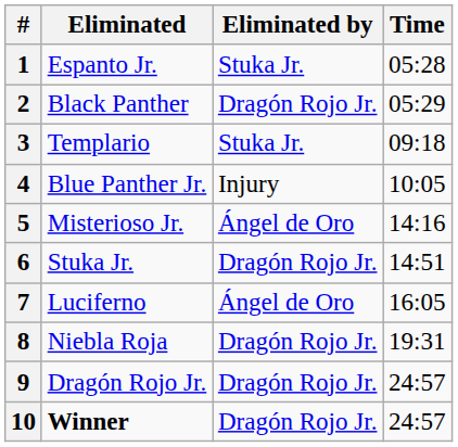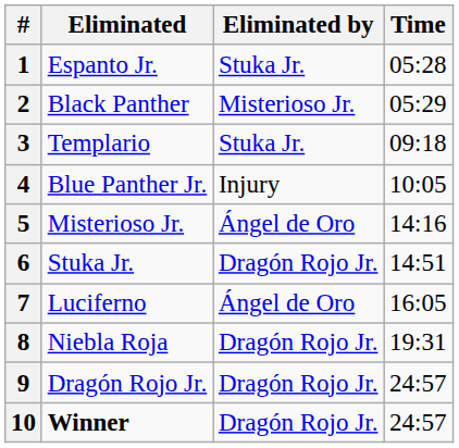2 | Eliminated by: Dragón Rojo Jr. -> Misterioso Jr.
